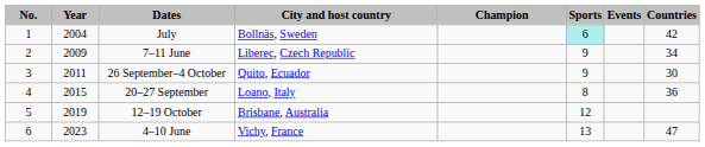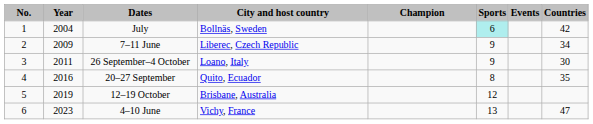26 September–4 October | City and host country: Quito, Ecuador -> Loano, Italy
20–27 September | Year: 2015 -> 2016
20–27 September | City and host country: Loano, Italy -> Quito, Ecuador
20–27 September | Countries: 36 -> 35
